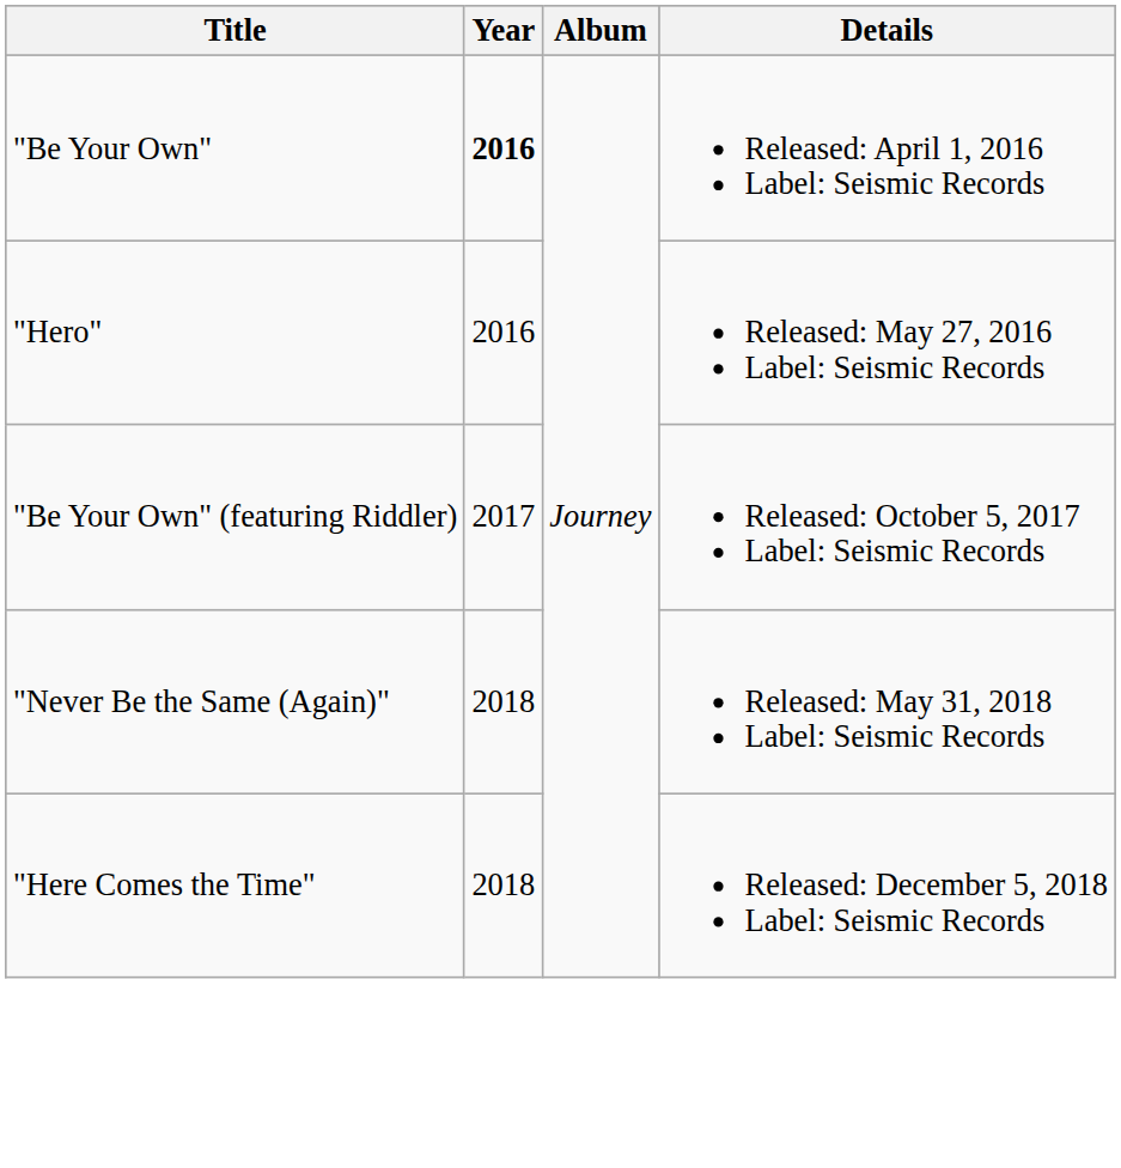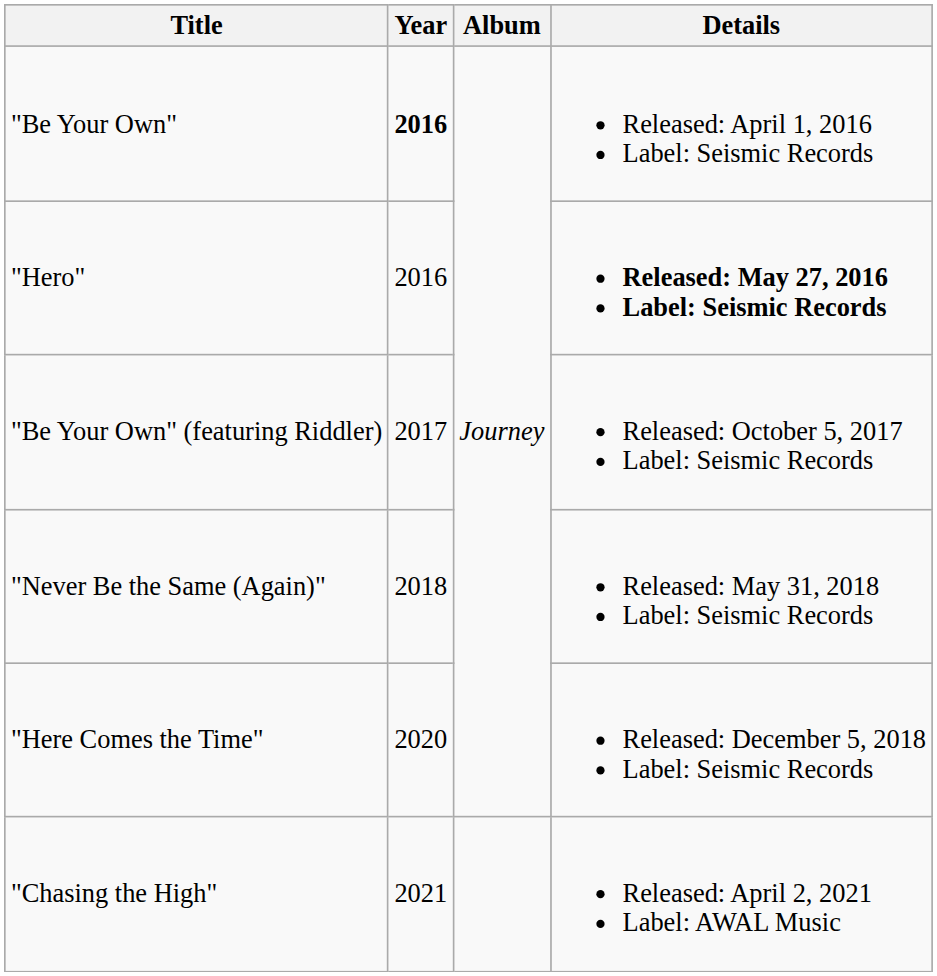"Hero" | Details: normal -> bold
"Here Comes the Time" | Year: 2018 -> 2020
+ row: "Chasing the High" | 2021 | Released: April 2, 2021 Label: AWAL Music
